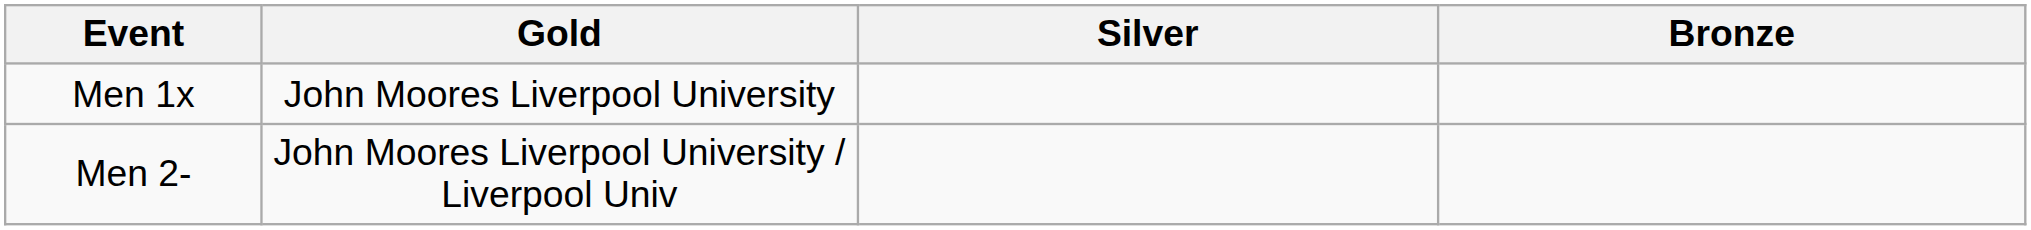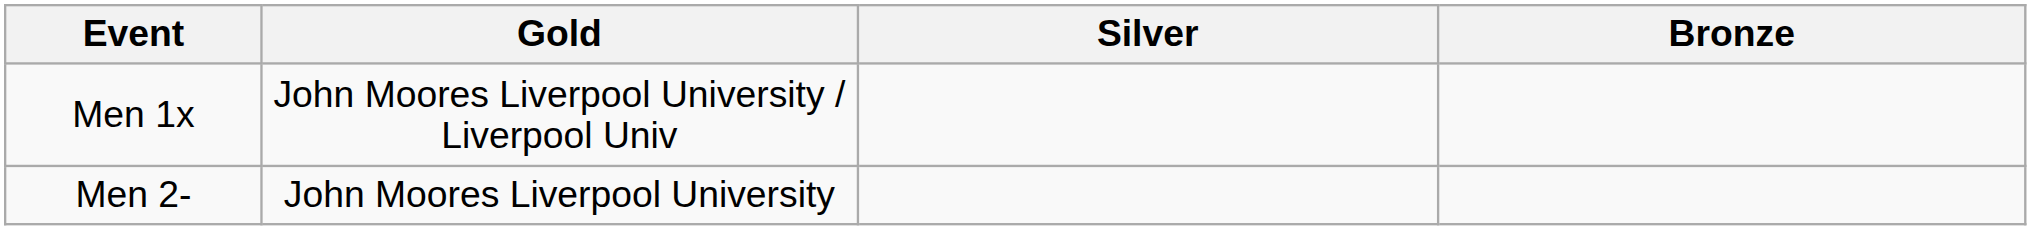Men 1x | Gold: John Moores Liverpool University -> John Moores Liverpool University / Liverpool Univ
Men 2- | Gold: John Moores Liverpool University / Liverpool Univ -> John Moores Liverpool University
